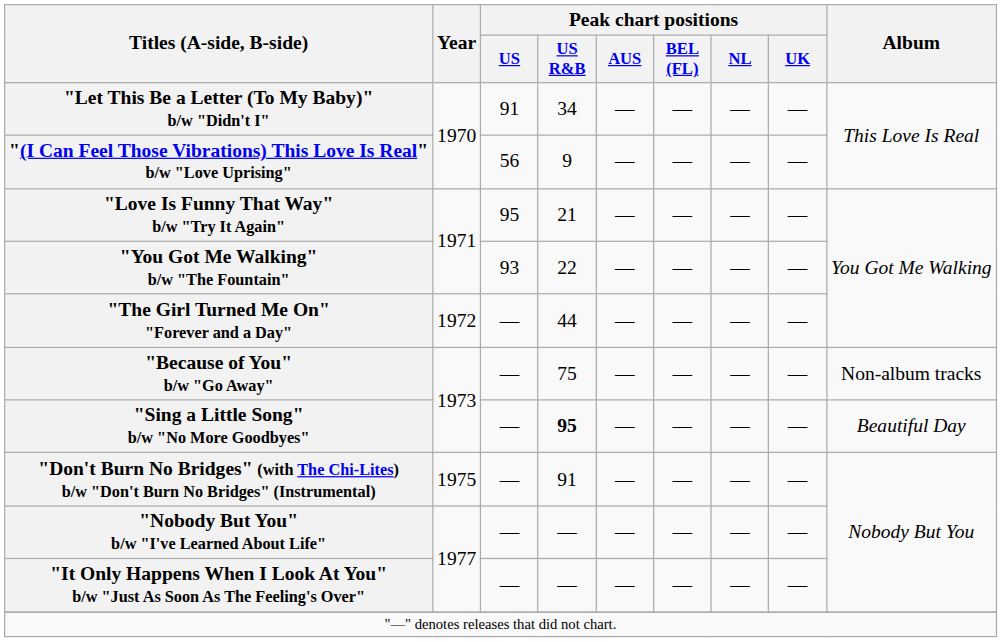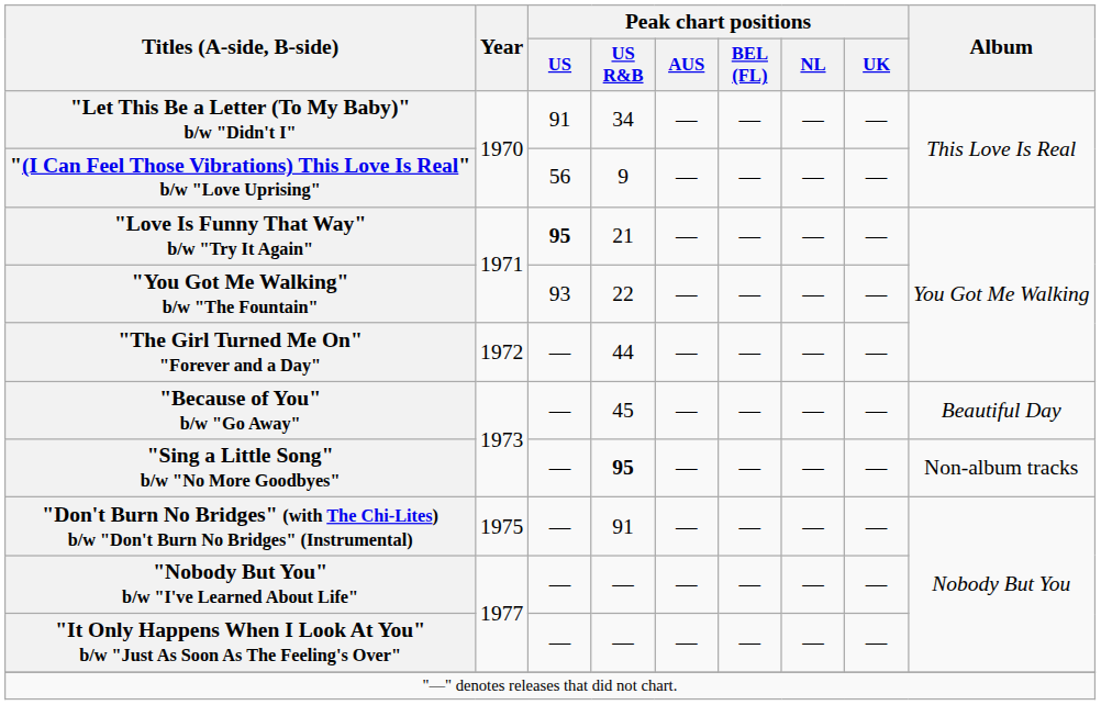"Love Is Funny That Way" b/w "Try It Again" | Peak chart positions / US: normal -> bold
"Because of You" b/w "Go Away" | Peak chart positions / US R&B: 75 -> 45
"Because of You" b/w "Go Away" | Album: Non-album tracks -> Beautiful Day
"Sing a Little Song" b/w "No More Goodbyes" | Album: Beautiful Day -> Non-album tracks
